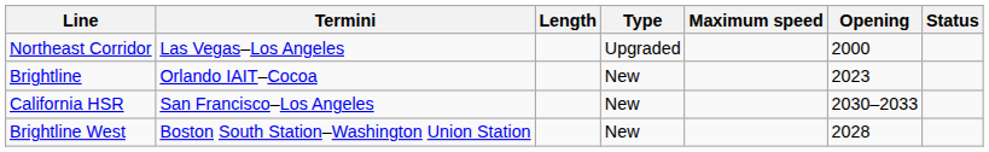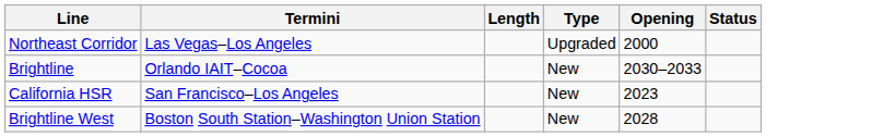- column: Maximum speed
Brightline | Opening: 2023 -> 2030–2033
California HSR | Opening: 2030–2033 -> 2023
